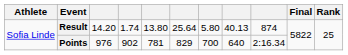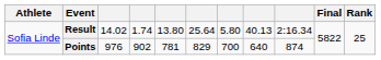Result | column 3: 14.20 -> 14.02
Result | column 9: 874 -> 2:16.34
Points | column 9: 2:16.34 -> 874
